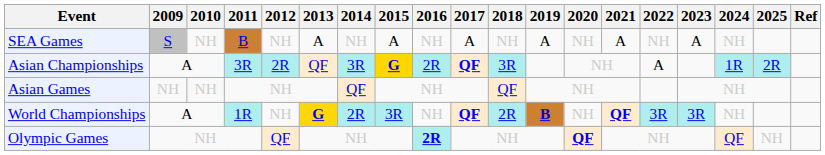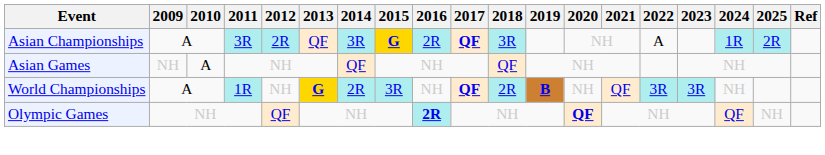- row: SEA Games | S | NH | B | NH | A | NH | A | NH | A | NH | A | NH | A | NH | A | NH
Asian Games | 2010: NH -> A
World Championships | 2021: bold -> normal
